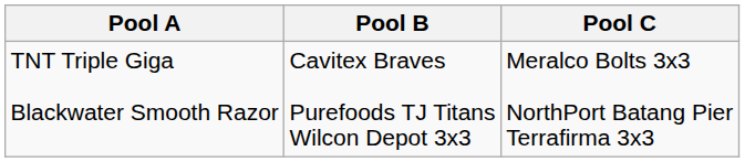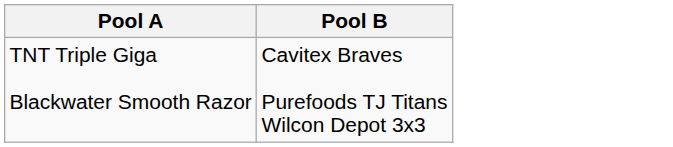- column: Pool C | Meralco Bolts 3x3 NorthPort Batang Pier Terrafirma 3x3
